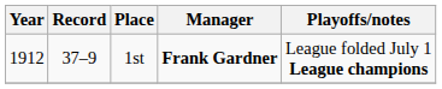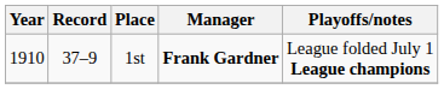1st | Year: 1912 -> 1910
